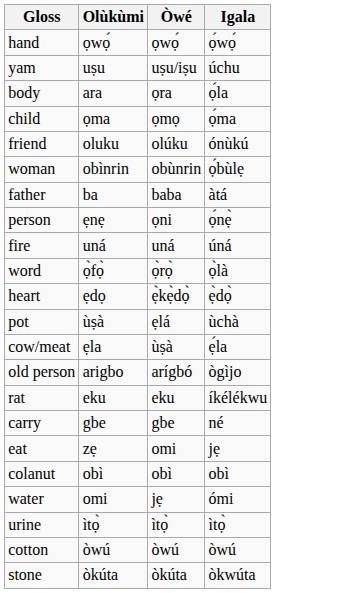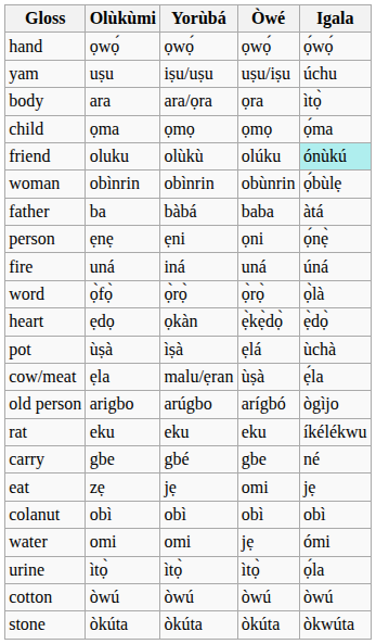+ column: Yorùbá | ọwọ́ | iṣu/uṣu | ara/ọra | ọmọ | olùkù | obìnrin | bàbá | ẹni | iná | ọ̀rọ̀ | ọkàn | ìṣà | malu/ẹran | arúgbo | eku | gbé | jẹ | obì | omi | ìtọ̀ | òwú | òkúta
body | Igala: ọ́la -> ìtọ̀
friend | Igala: no background -> paleturquoise background
urine | Igala: ìtọ̀ -> ọ́la
